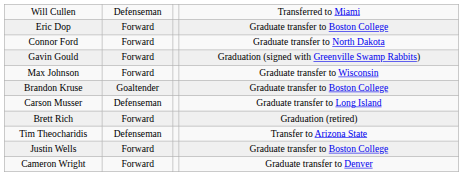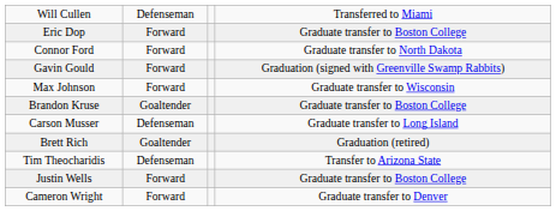Brett Rich | column 2: Forward -> Goaltender
